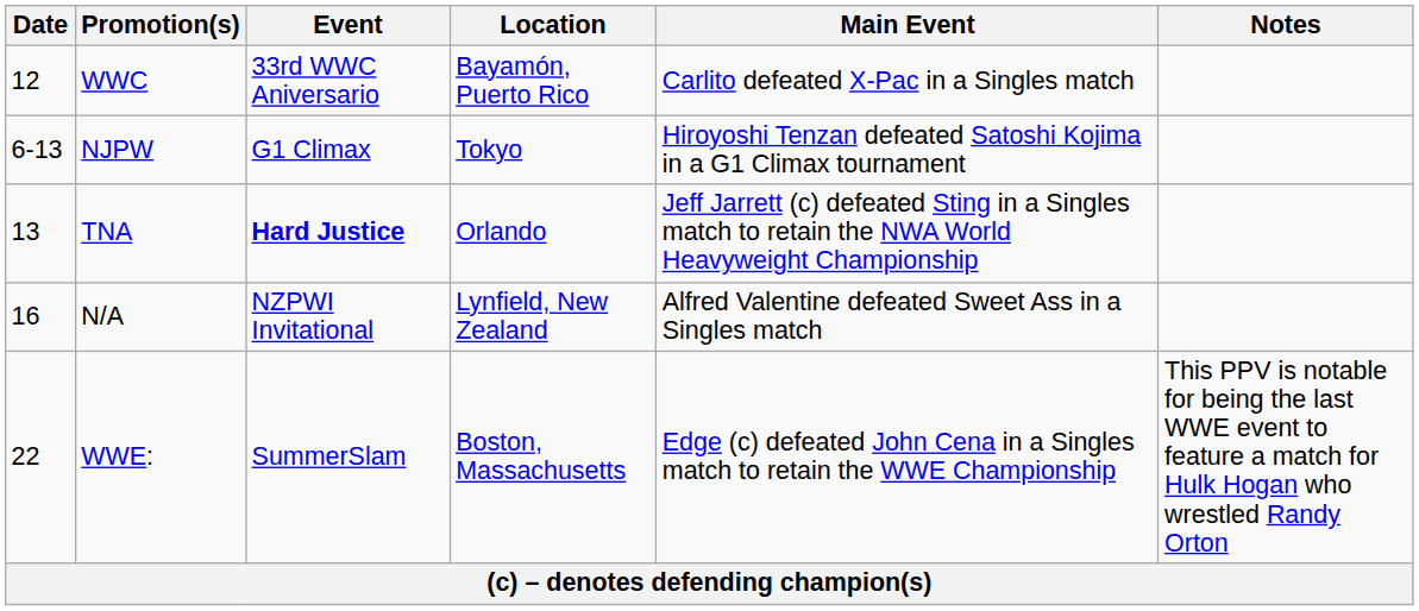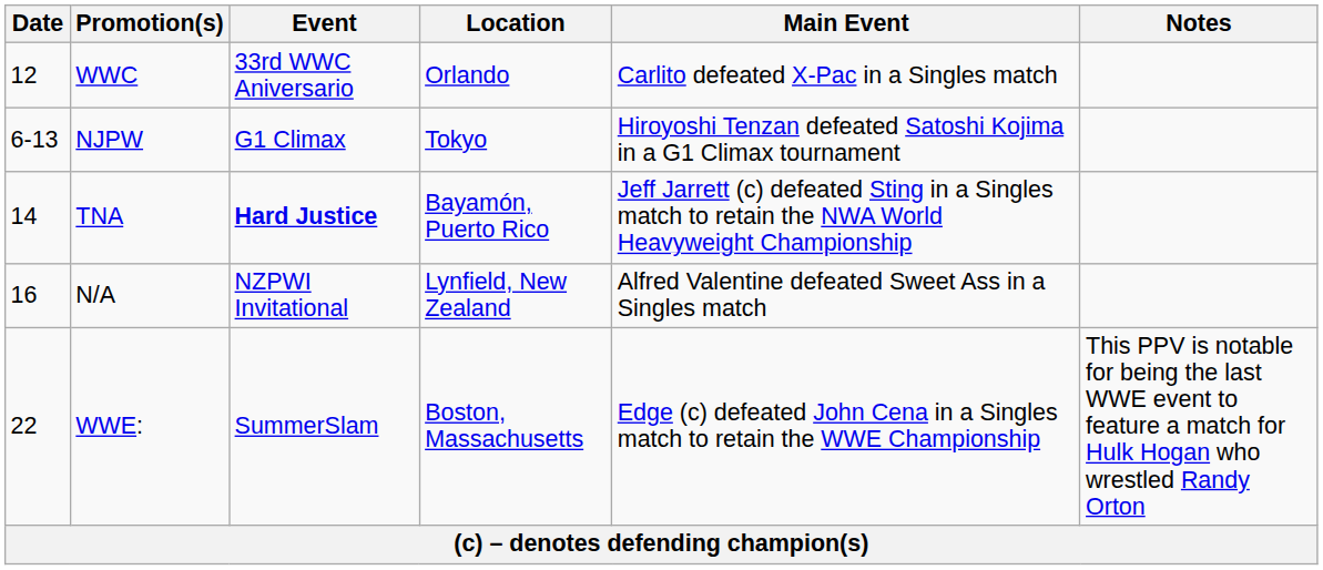WWC | Location: Bayamón, Puerto Rico -> Orlando
TNA | Date: 13 -> 14
TNA | Location: Orlando -> Bayamón, Puerto Rico
